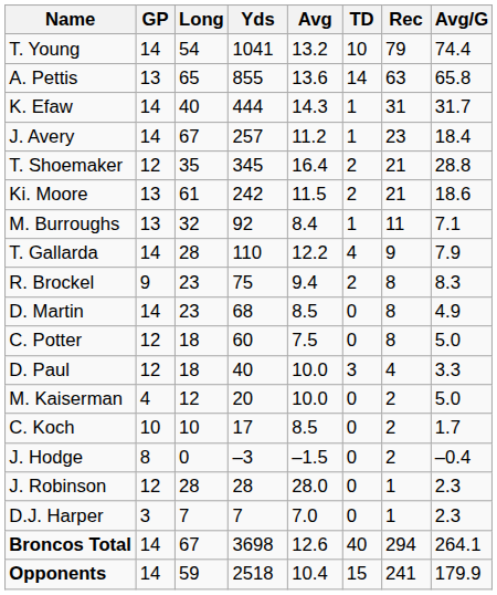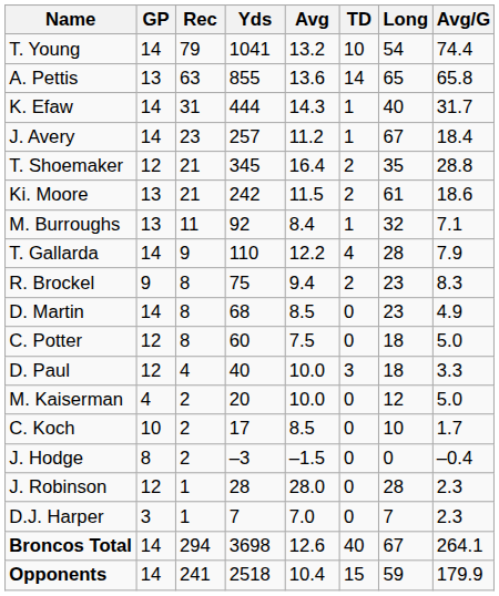columns swapped: Rec <-> Long
